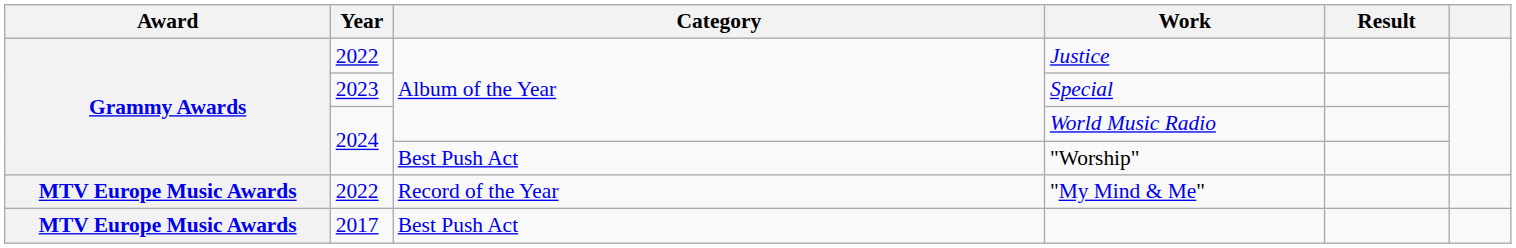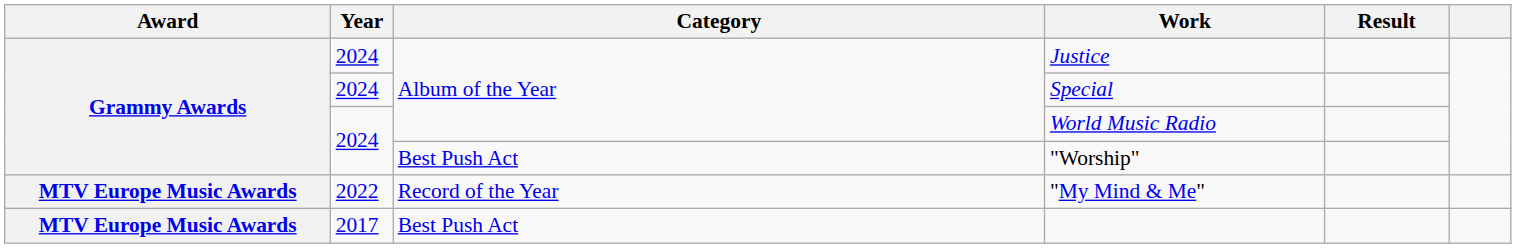Justice | Year: 2022 -> 2024
Special | Year: 2023 -> 2024
